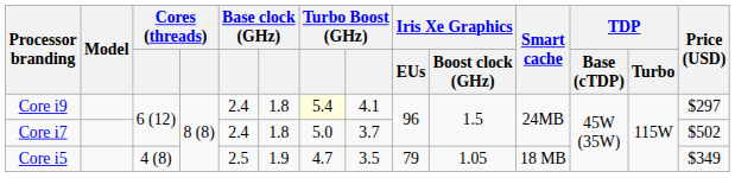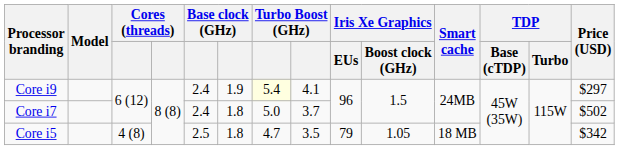Core i9 | column 6: 1.8 -> 1.9
Core i5 | column 6: 1.9 -> 1.8
Core i5 | Price (USD): $349 -> $342
